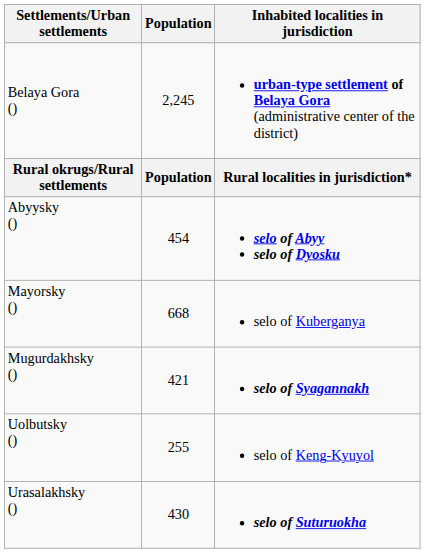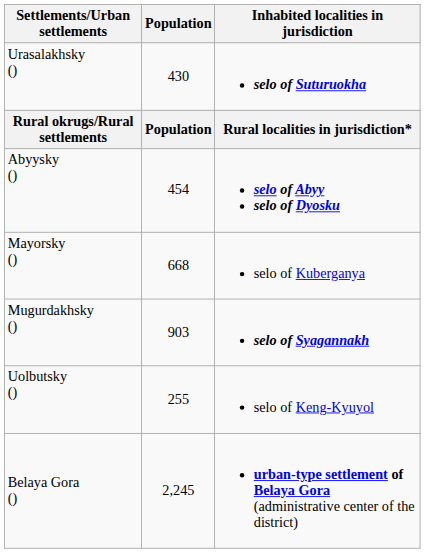rows swapped: Belaya Gora () <-> Urasalakhsky ()
Mugurdakhsky () | Population: 421 -> 903
